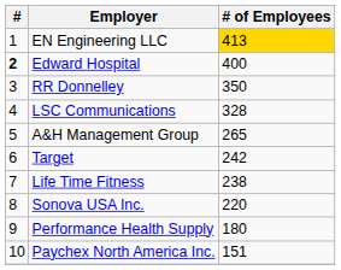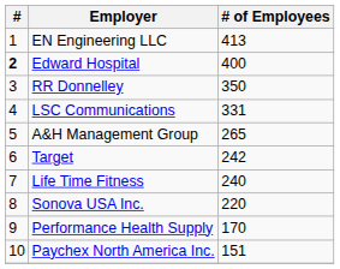EN Engineering LLC | # of Employees: gold background -> no background
LSC Communications | # of Employees: 328 -> 331
Life Time Fitness | # of Employees: 238 -> 240
Performance Health Supply | # of Employees: 180 -> 170
